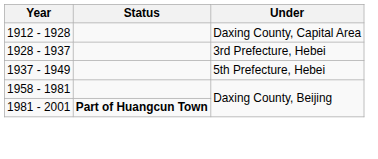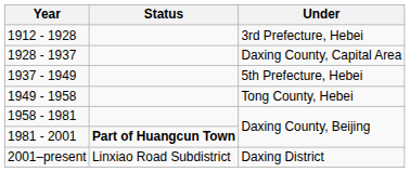1912 - 1928 | Under: Daxing County, Capital Area -> 3rd Prefecture, Hebei
1928 - 1937 | Under: 3rd Prefecture, Hebei -> Daxing County, Capital Area
+ row: 1949 - 1958 | Tong County, Hebei
+ row: 2001–present | Linxiao Road Subdistrict | Daxing District
